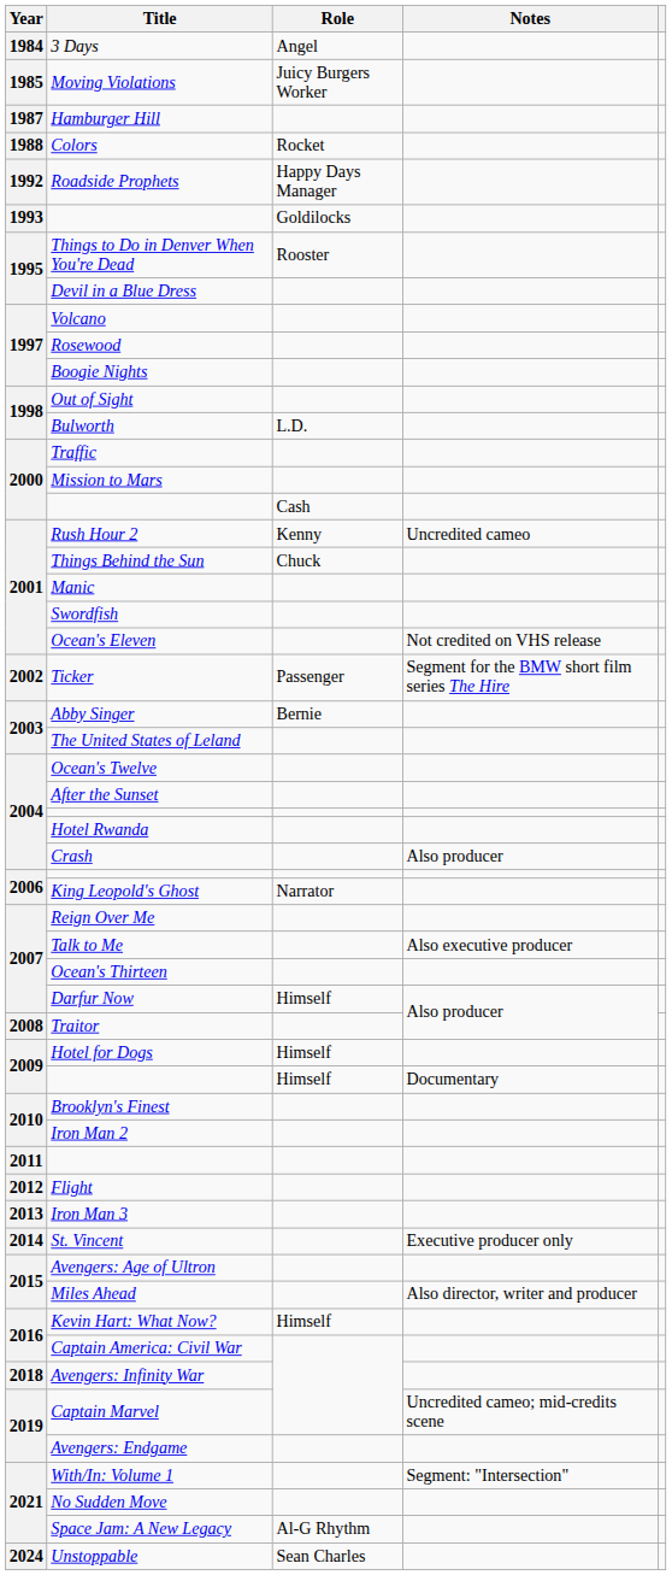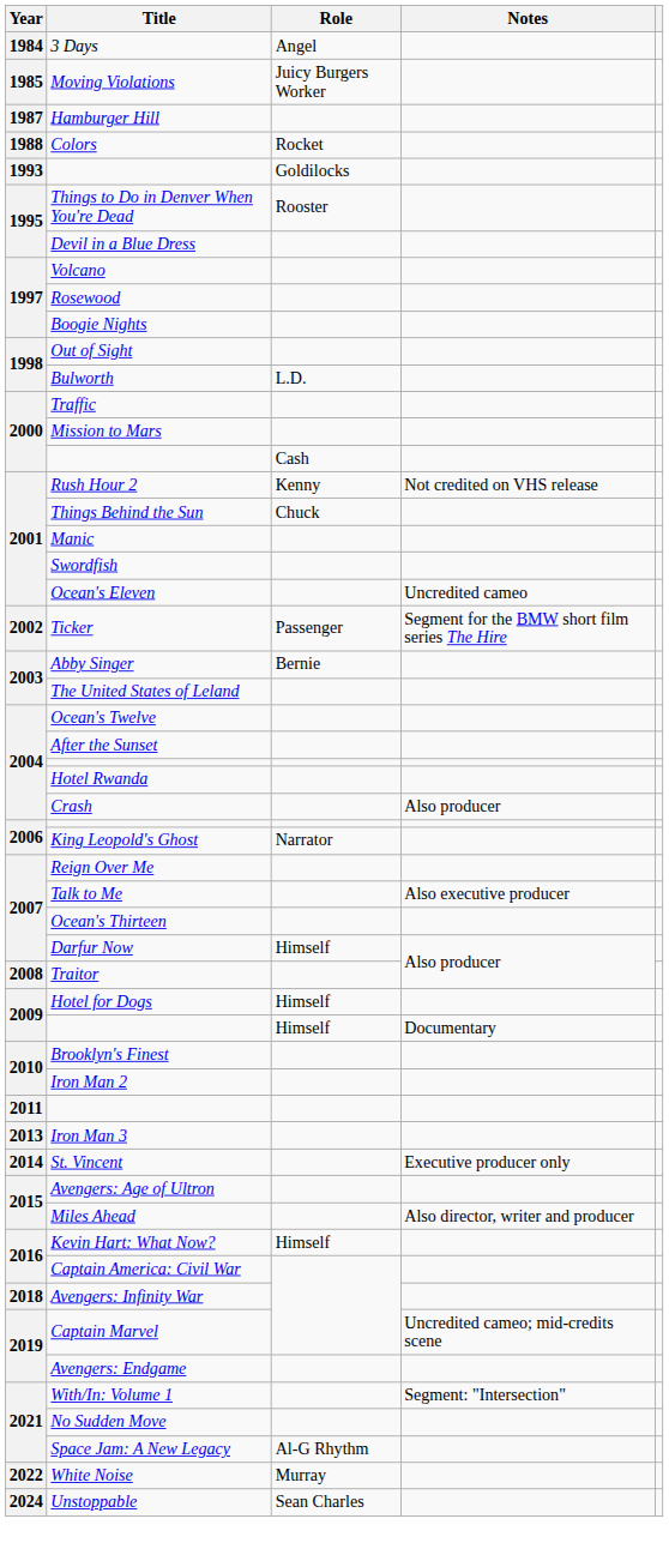- row: 1992 | Roadside Prophets | Happy Days Manager
Rush Hour 2 | Notes: Uncredited cameo -> Not credited on VHS release
Ocean's Eleven | Notes: Not credited on VHS release -> Uncredited cameo
- row: 2012 | Flight
+ row: 2022 | White Noise | Murray
